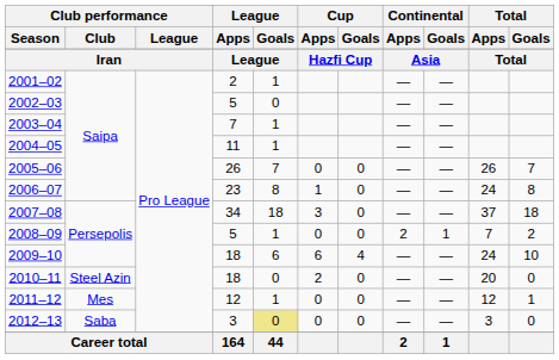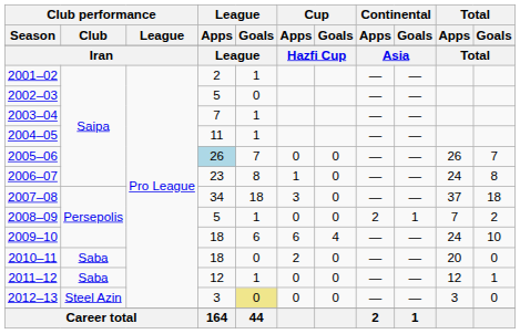2005–06 | League / Apps: no background -> lightblue background
2010–11 | Club performance / Club: Steel Azin -> Saba
2011–12 | Club performance / Club: Mes -> Saba
2012–13 | Club performance / Club: Saba -> Steel Azin
